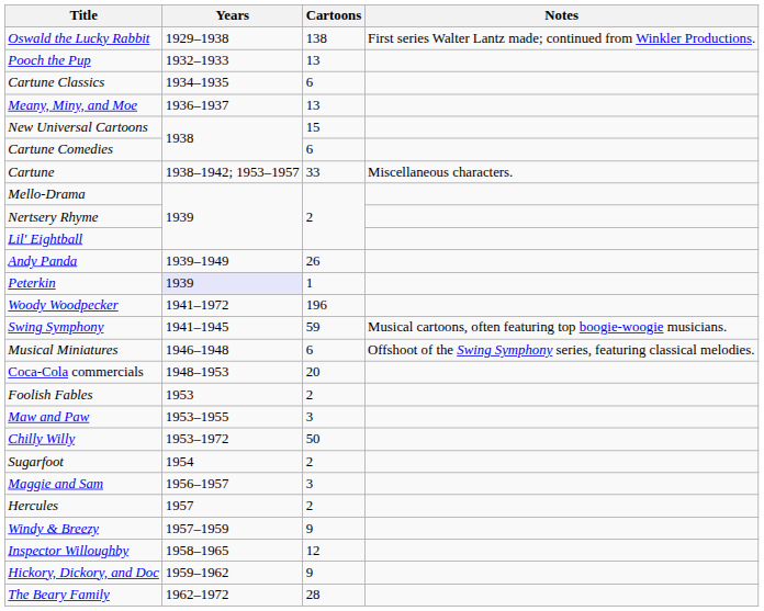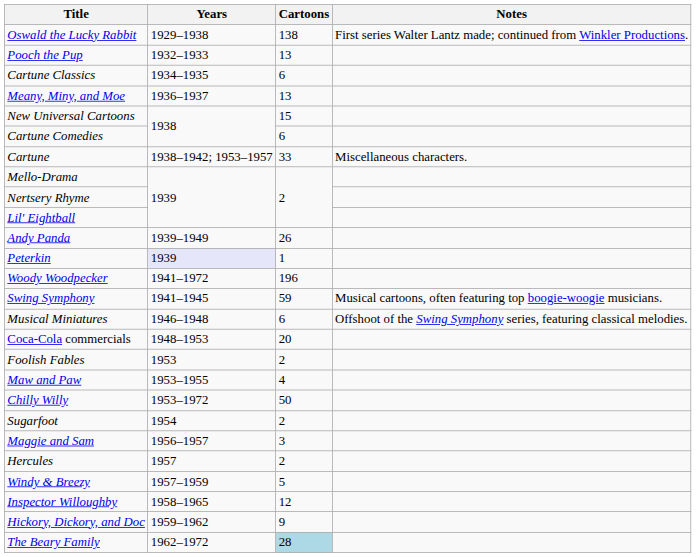Maw and Paw | Cartoons: 3 -> 4
Windy & Breezy | Cartoons: 9 -> 5
The Beary Family | Cartoons: no background -> lightblue background
